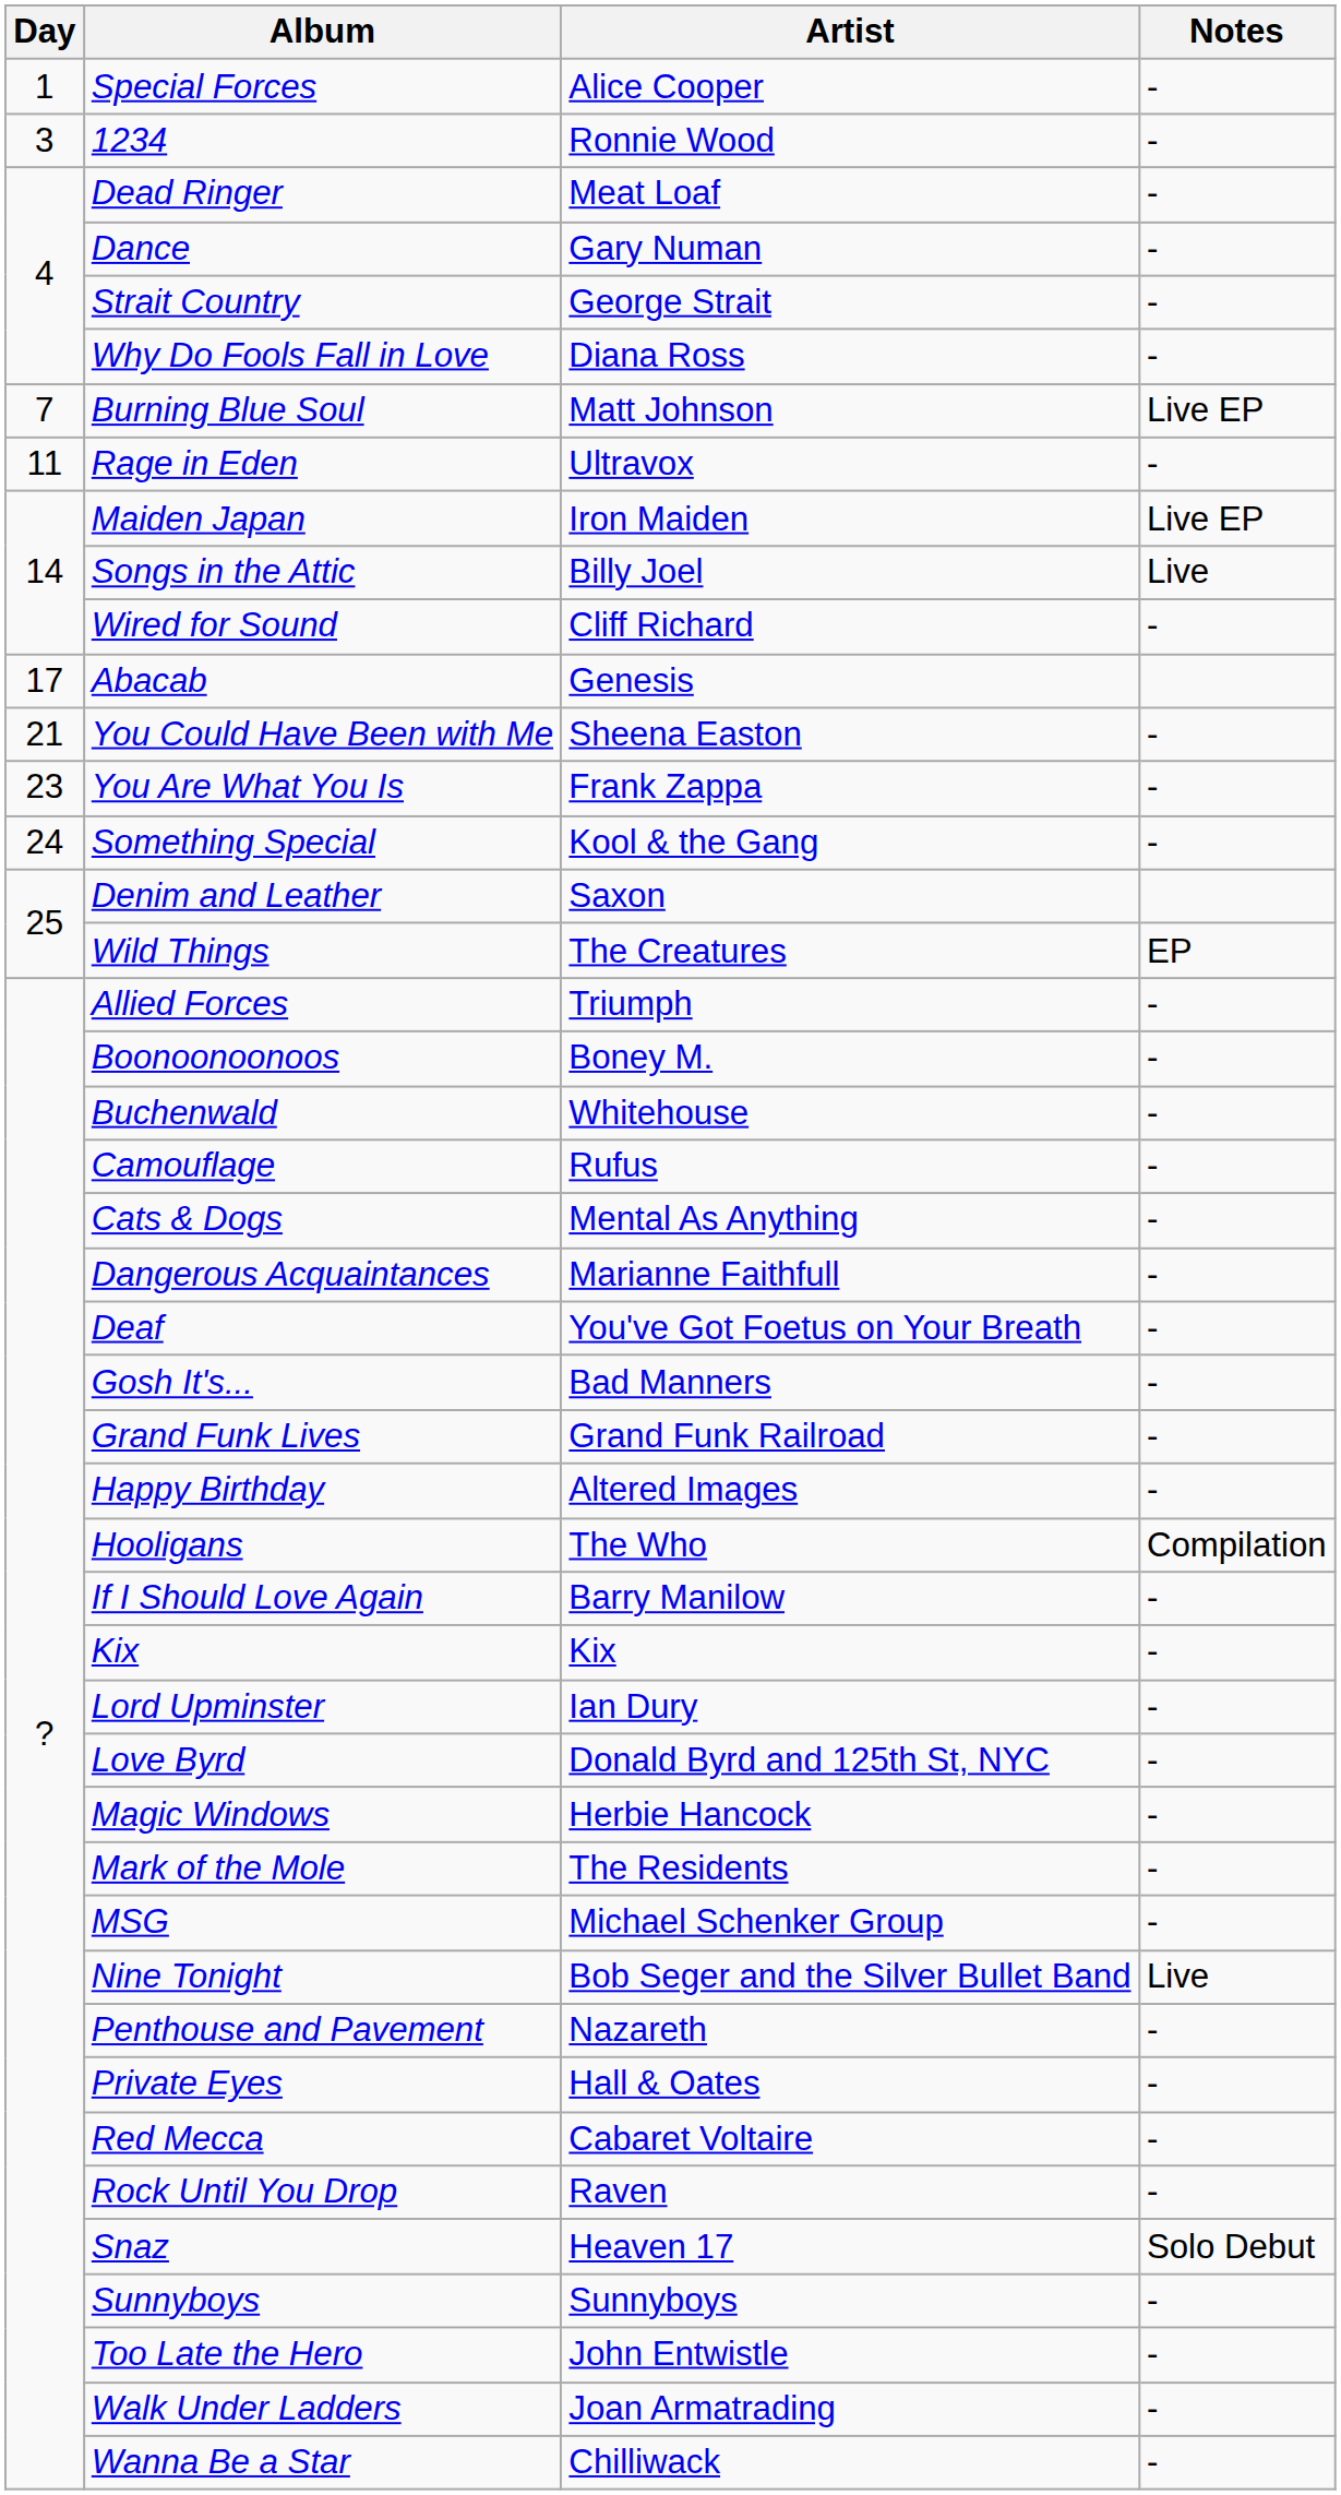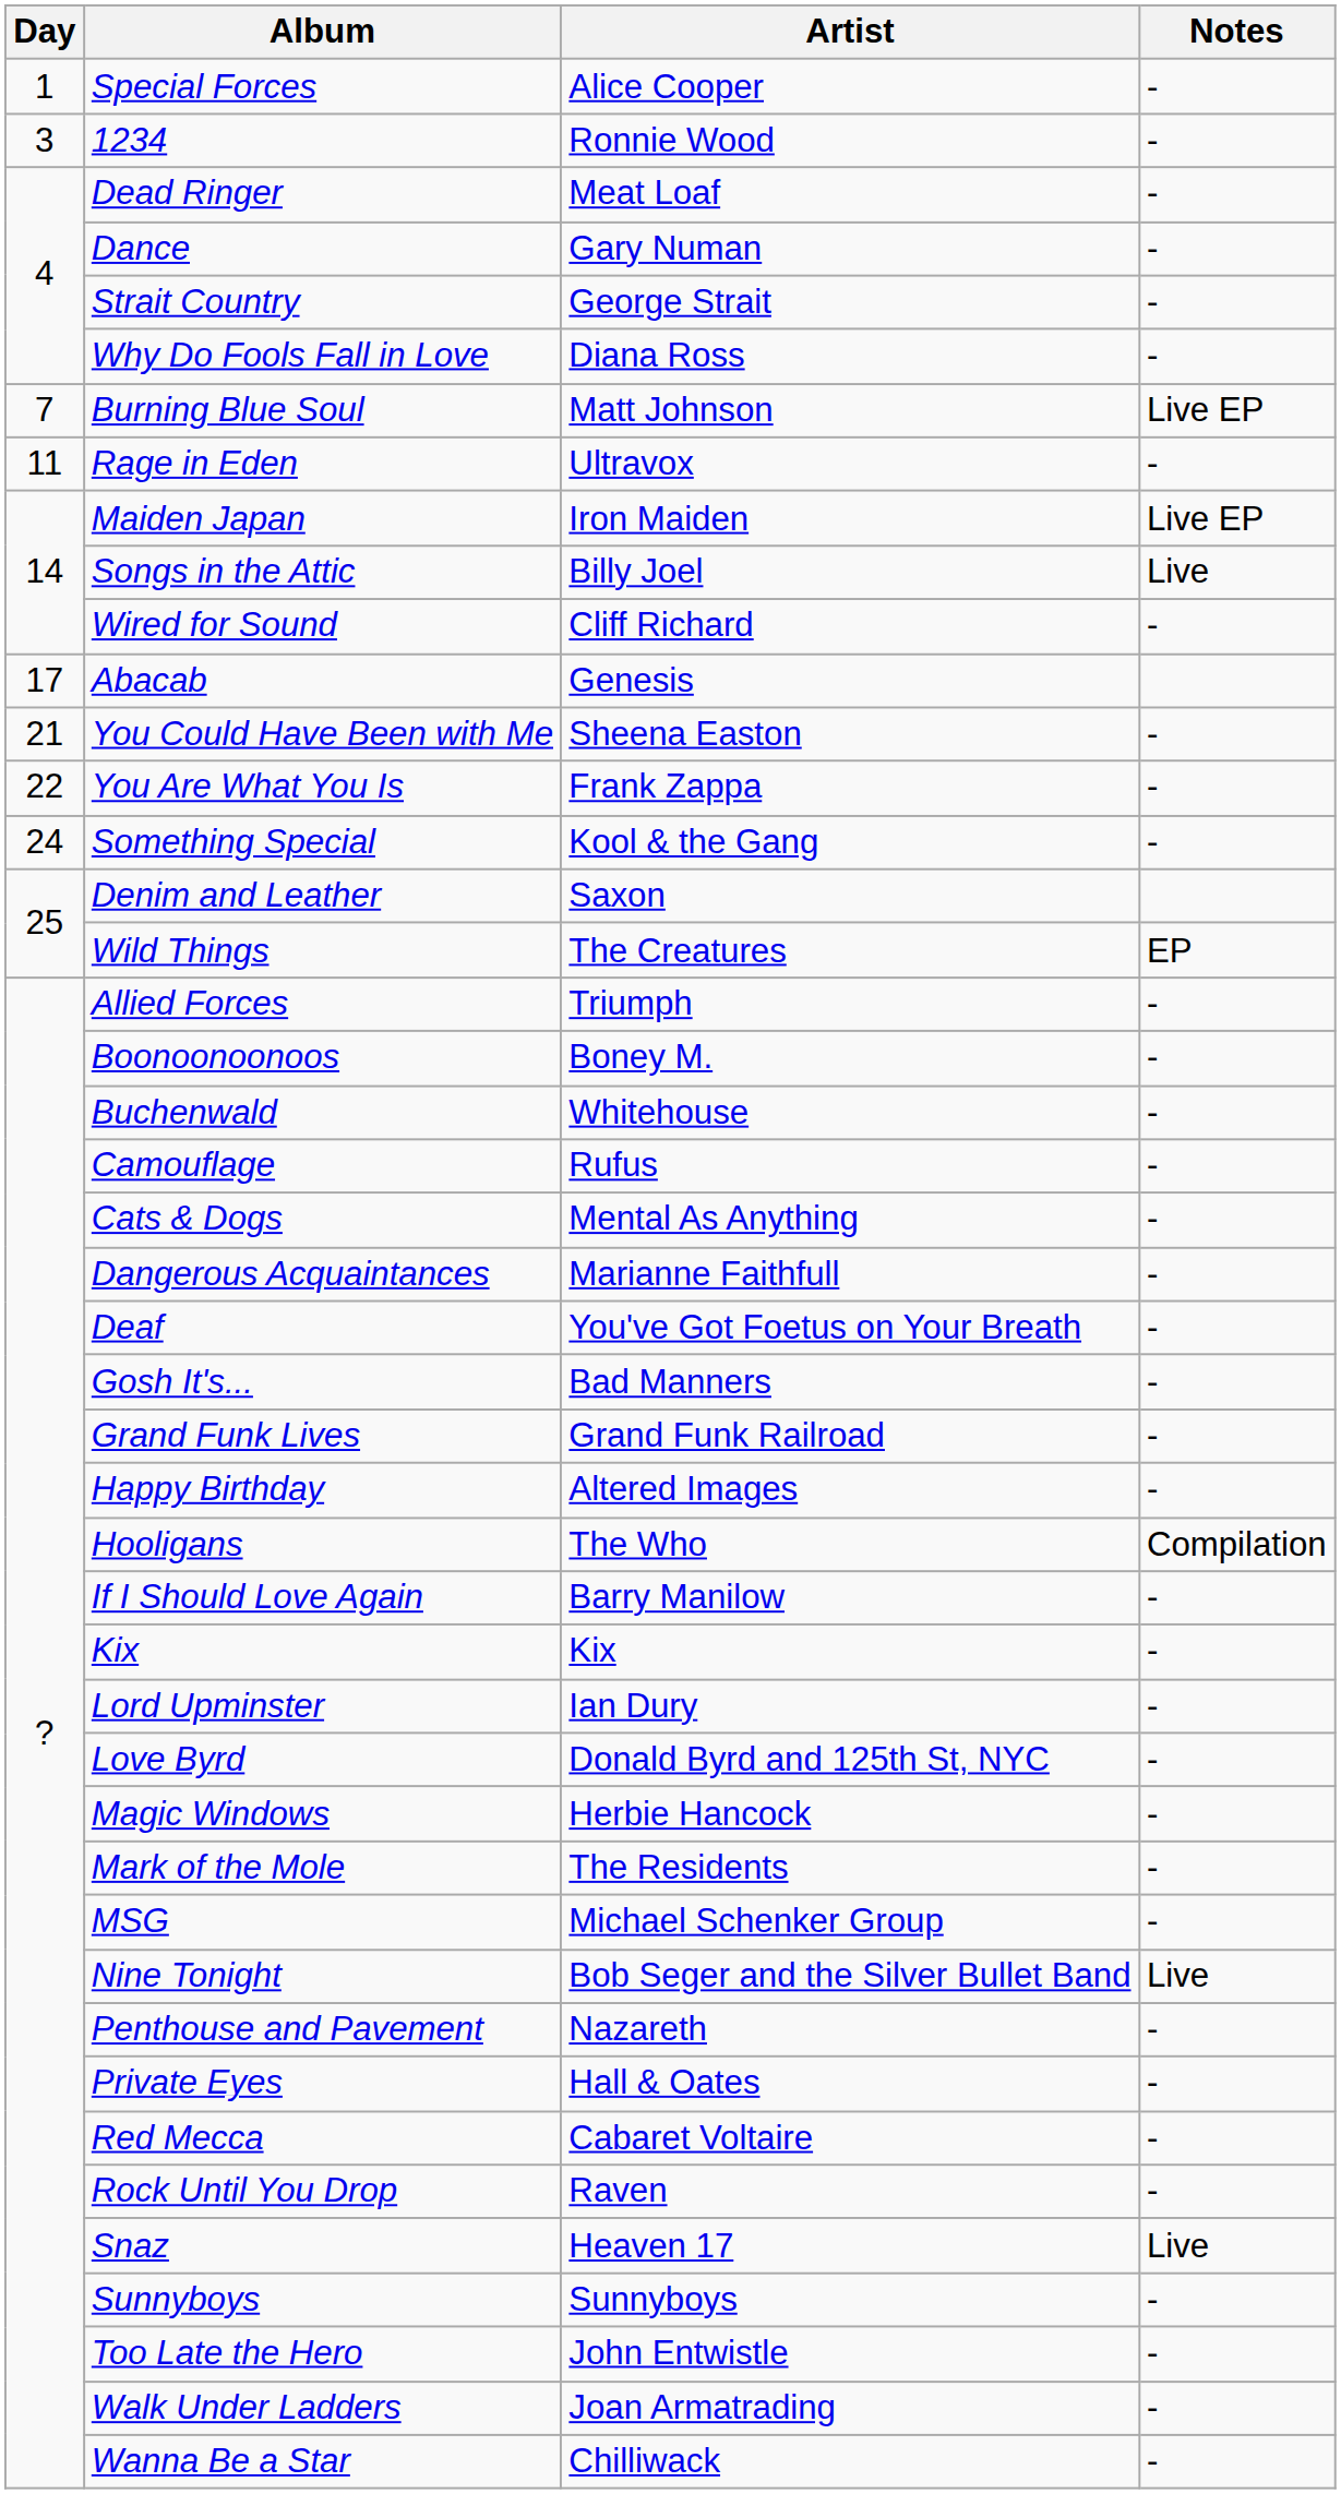You Are What You Is | Day: 23 -> 22
Snaz | Notes: Solo Debut -> Live
